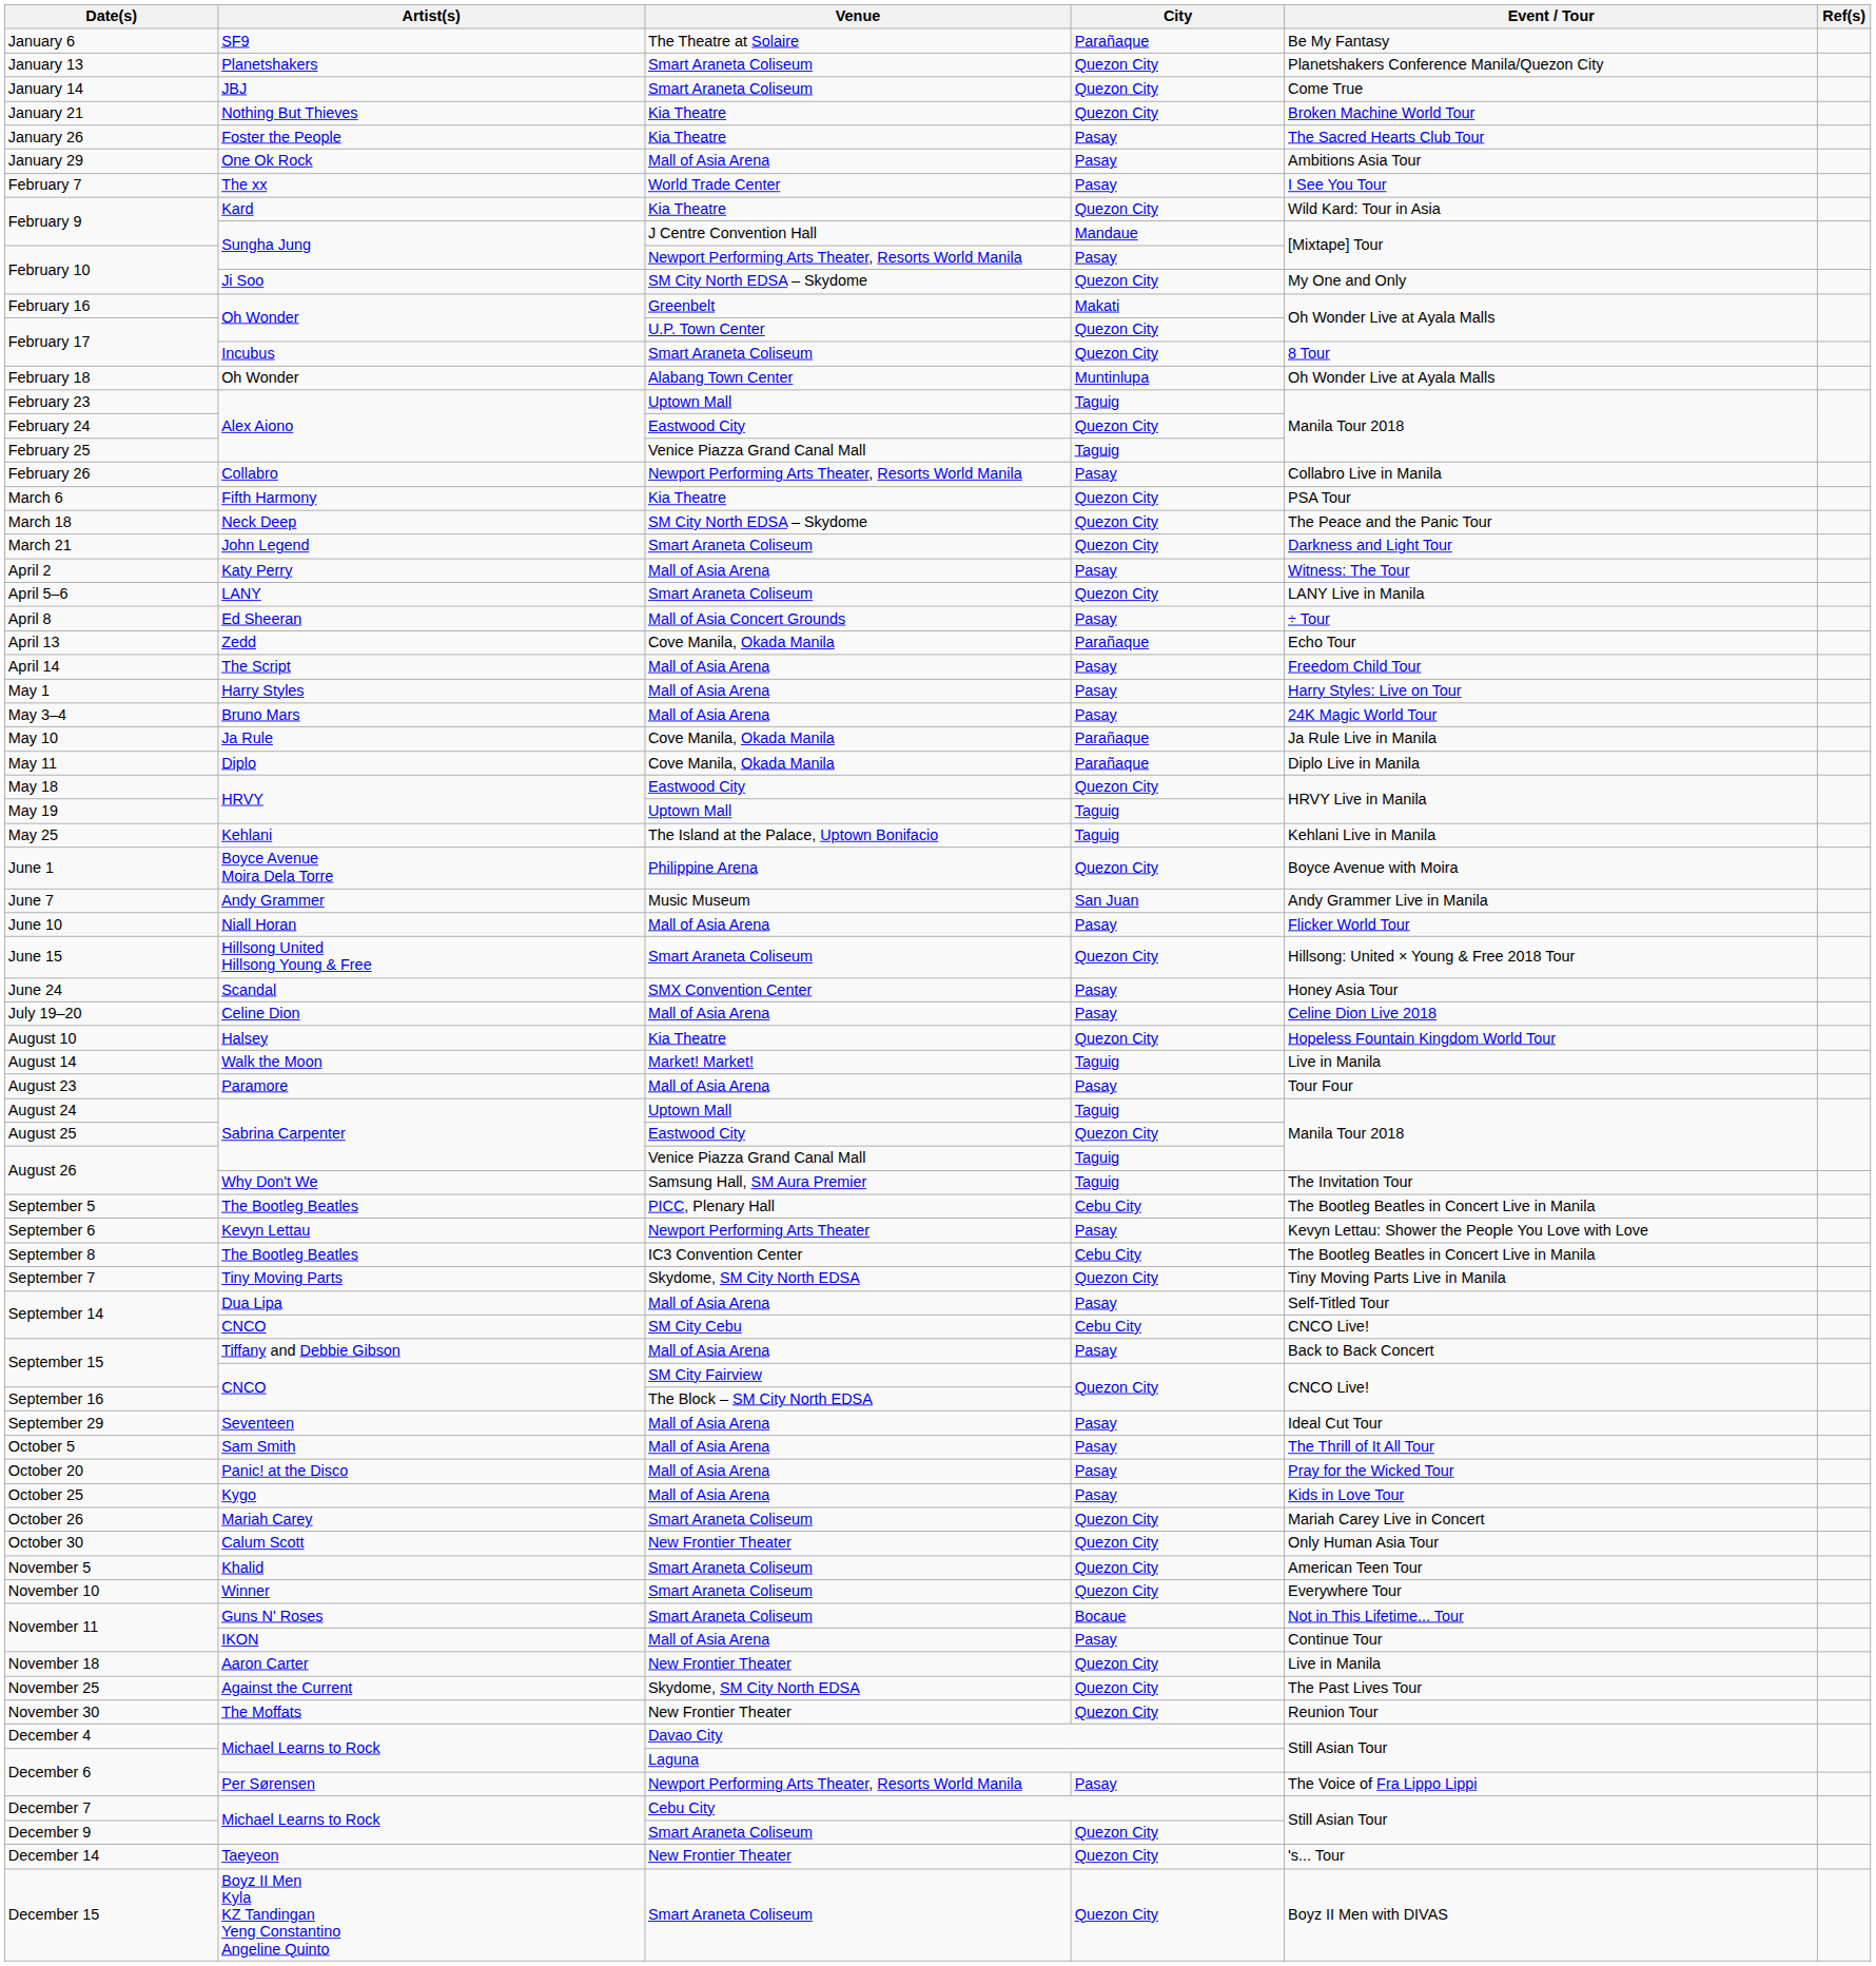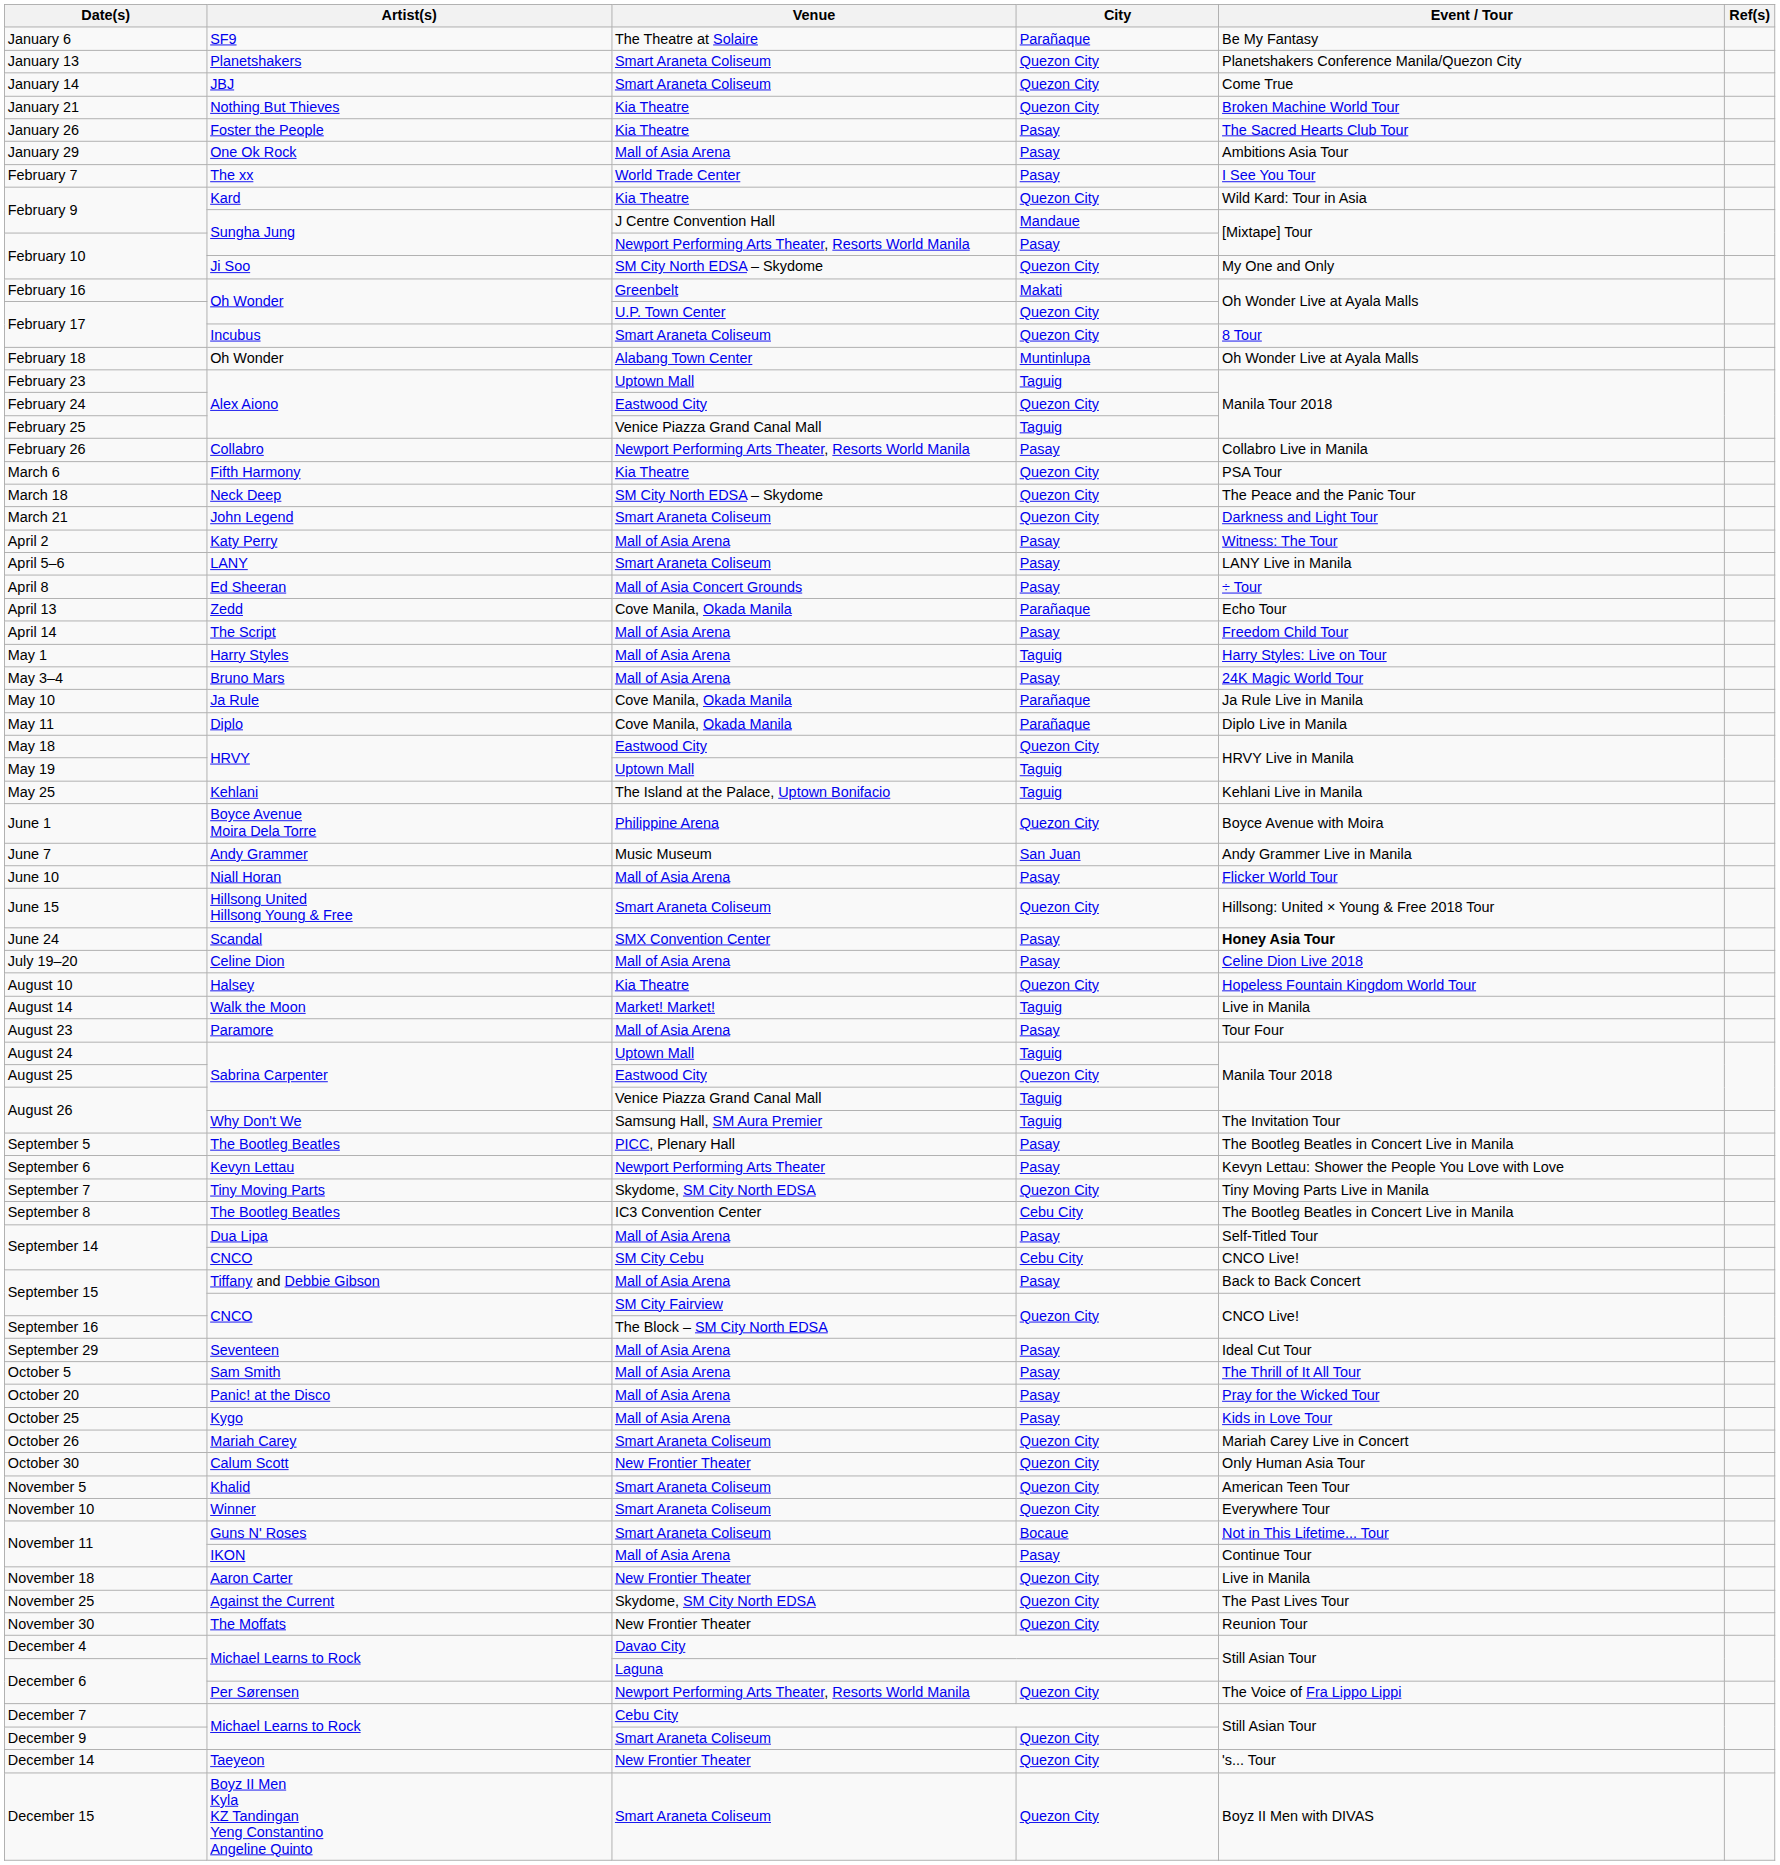April 5–6 | City: Quezon City -> Pasay
May 1 | City: Pasay -> Taguig
June 24 | Event / Tour: normal -> bold
September 5 | City: Cebu City -> Pasay
rows swapped: September 7 <-> September 8
December 6 / Per Sørensen | City: Pasay -> Quezon City
